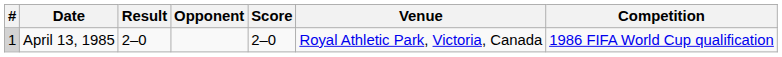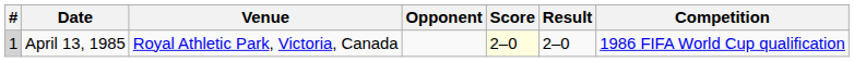columns swapped: Venue <-> Result
April 13, 1985 | Score: no background -> lightyellow background
